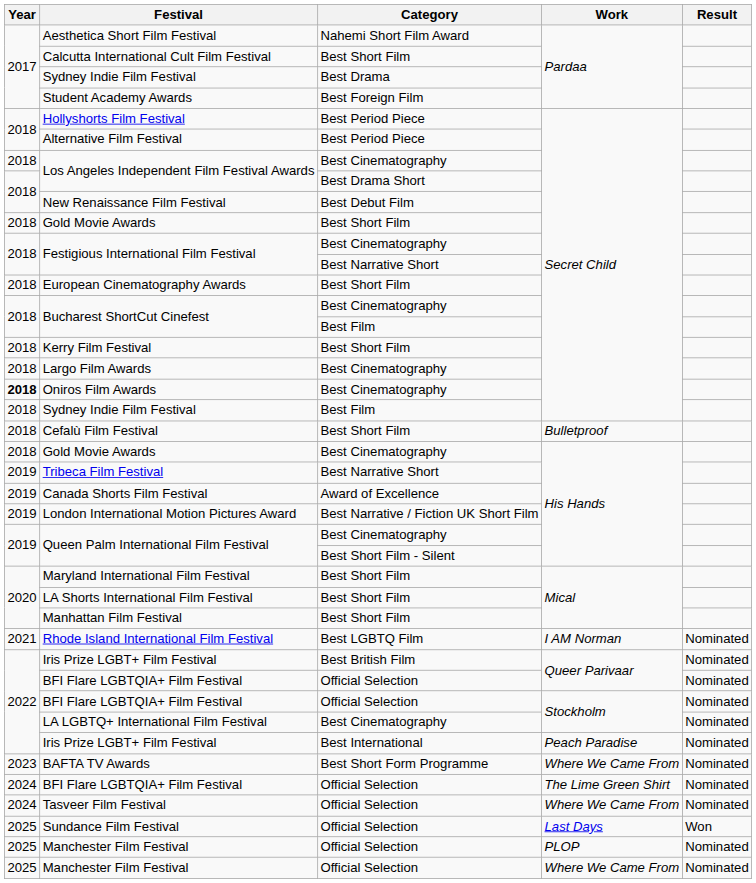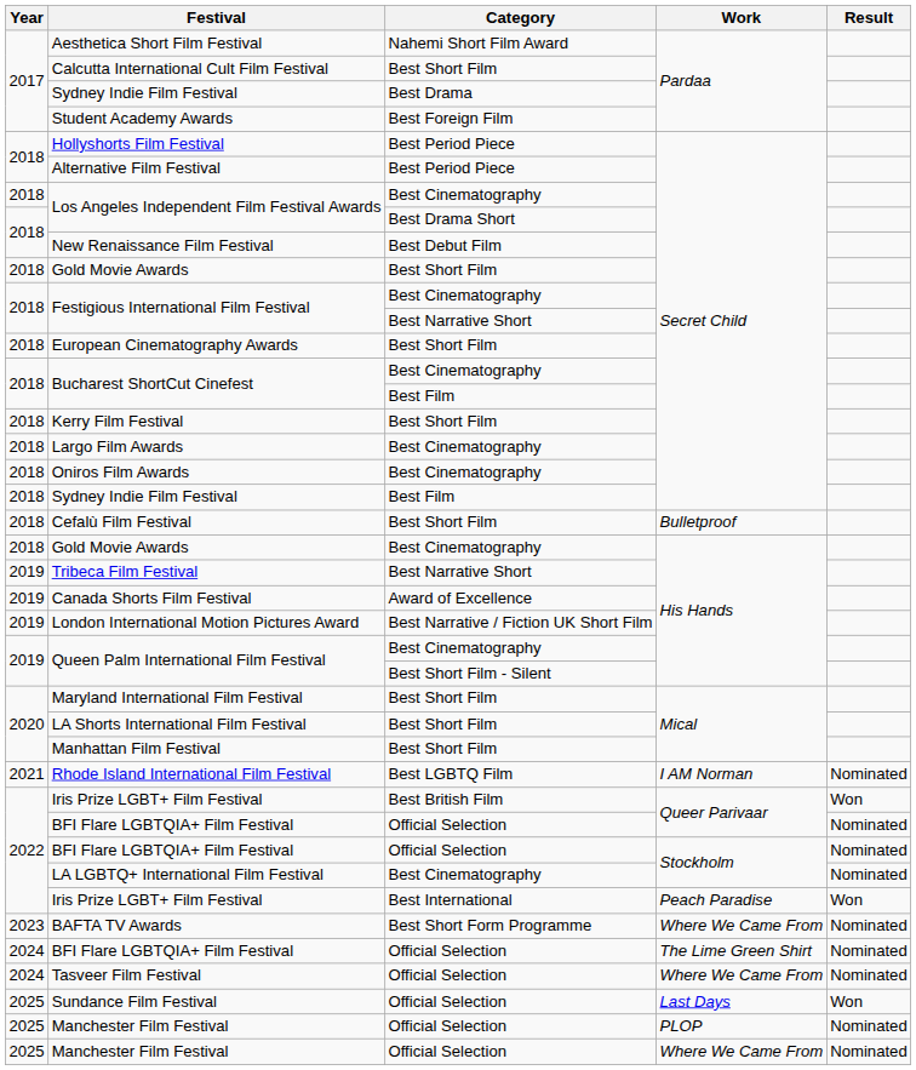Oniros Film Awards | Year: bold -> normal
Iris Prize LGBT+ Film Festival / Best British Film | Result: Nominated -> Won
Iris Prize LGBT+ Film Festival / Best International | Result: Nominated -> Won
